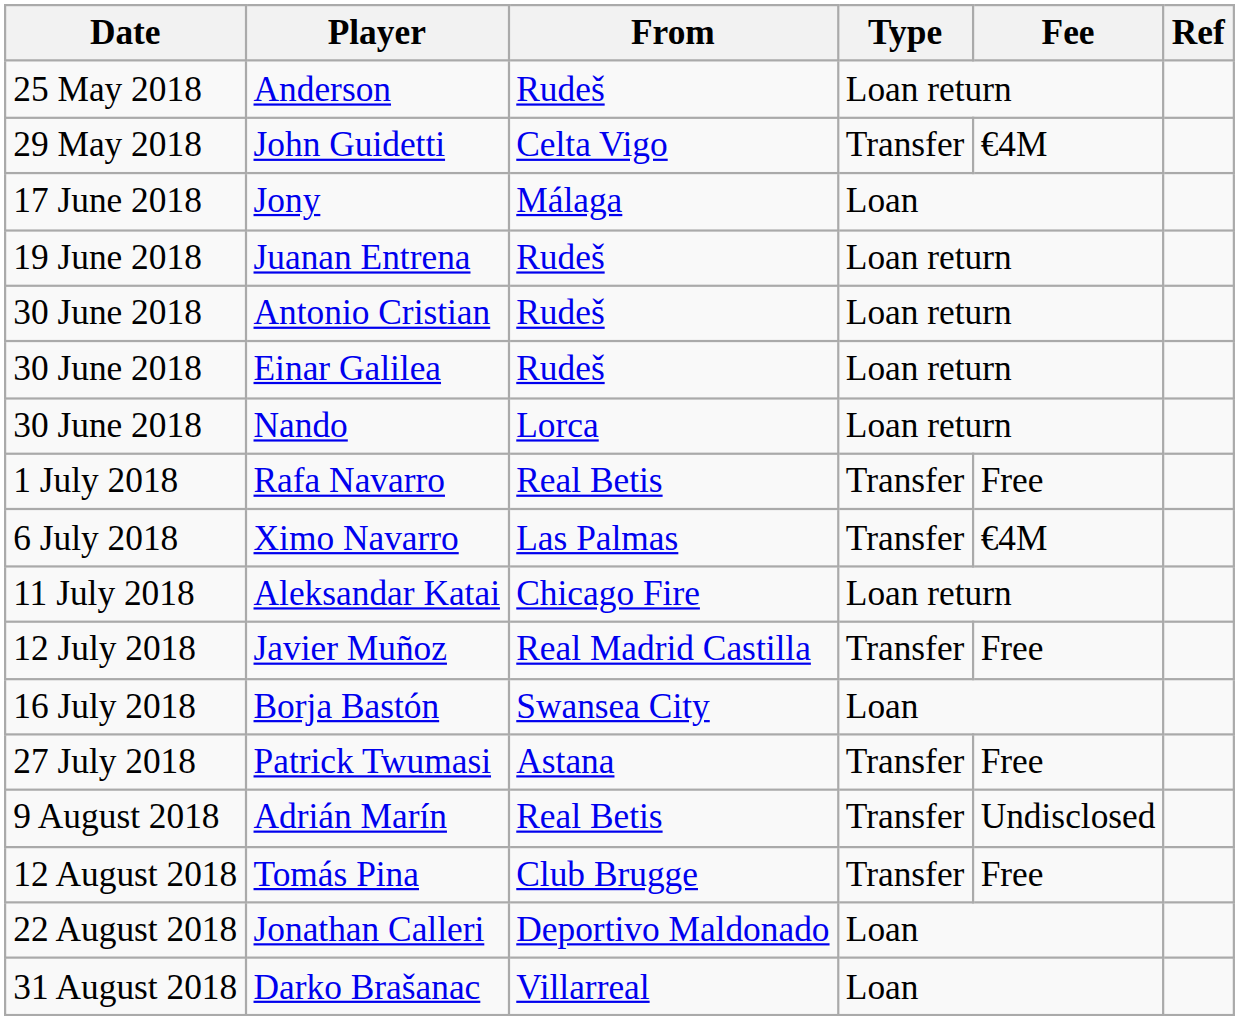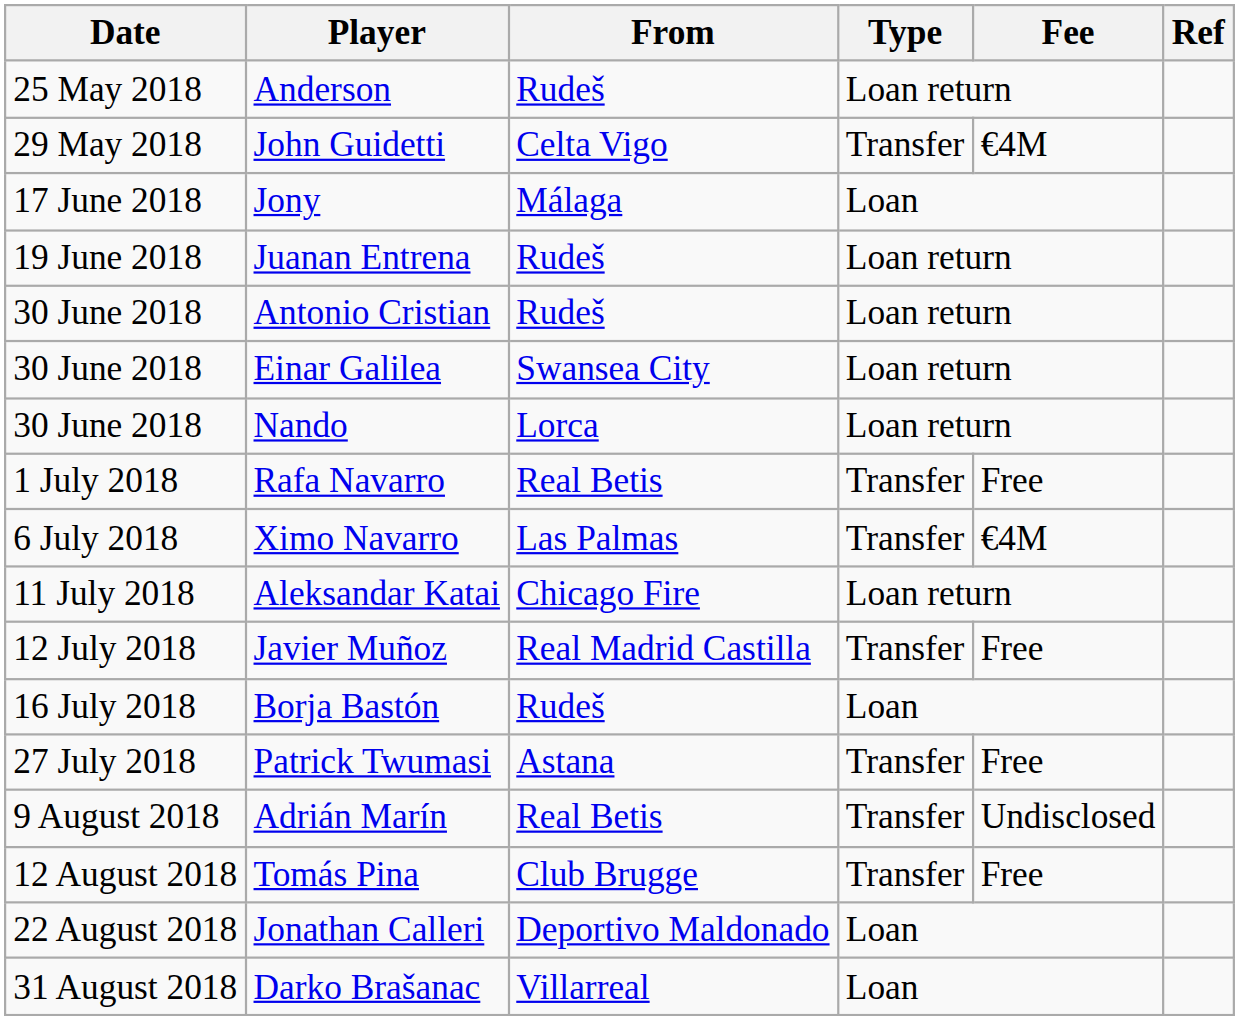Einar Galilea | From: Rudeš -> Swansea City
Borja Bastón | From: Swansea City -> Rudeš
